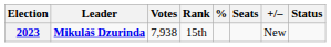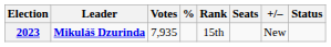columns swapped: % <-> Rank
2023 | Votes: 7,938 -> 7,935
